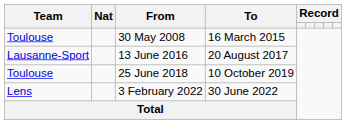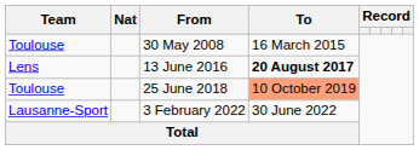13 June 2016 | Team: Lausanne-Sport -> Lens
13 June 2016 | To: normal -> bold
25 June 2018 | To: no background -> lightsalmon background
3 February 2022 | Team: Lens -> Lausanne-Sport
